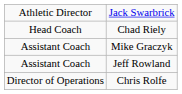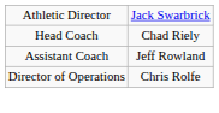- row: Assistant Coach | Mike Graczyk
